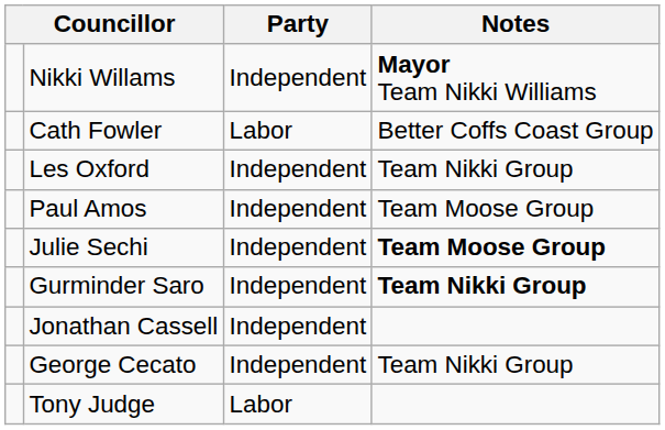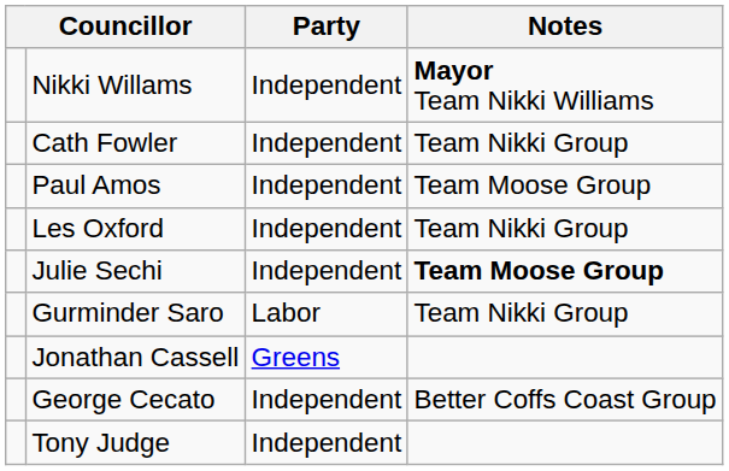Cath Fowler | Party: Labor -> Independent
Cath Fowler | Notes: Better Coffs Coast Group -> Team Nikki Group
rows swapped: Paul Amos <-> Les Oxford
Gurminder Saro | Party: Independent -> Labor
Gurminder Saro | Notes: bold -> normal
Jonathan Cassell | Party: Independent -> Greens
George Cecato | Notes: Team Nikki Group -> Better Coffs Coast Group
Tony Judge | Party: Labor -> Independent
